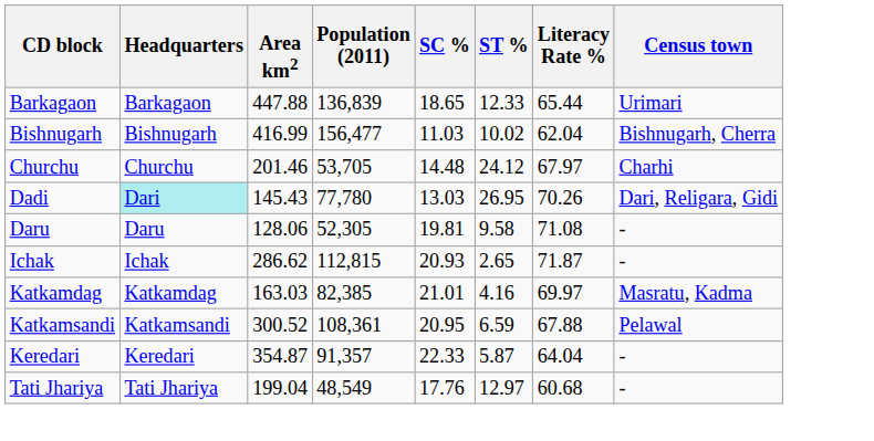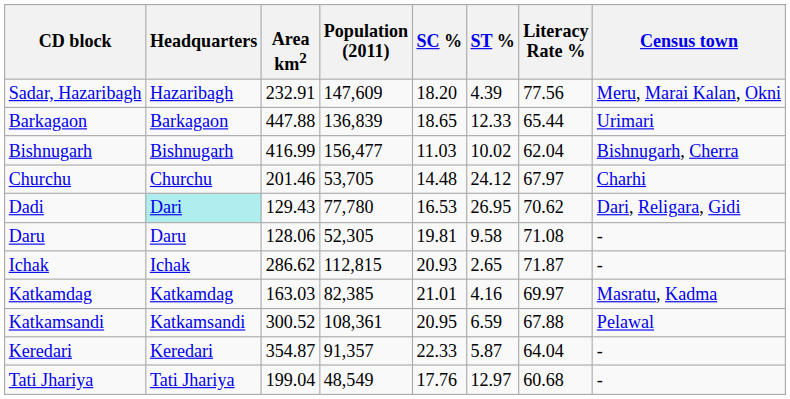+ row: Sadar, Hazaribagh | Hazaribagh | 232.91 | 147,609 | 18.20 | 4.39 | 77.56 | Meru, Marai Kalan, Okni
Dadi | Area km2: 145.43 -> 129.43
Dadi | SC %: 13.03 -> 16.53
Dadi | Literacy Rate %: 70.26 -> 70.62
